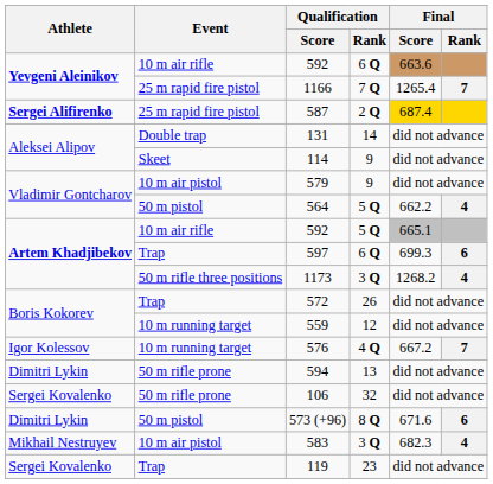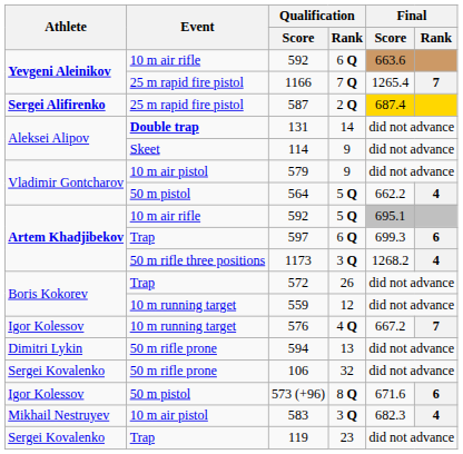131 | Event: normal -> bold
592 / 5 Q | Final / Score: 665.1 -> 695.1
573 (+96) | Athlete: Dimitri Lykin -> Igor Kolessov
